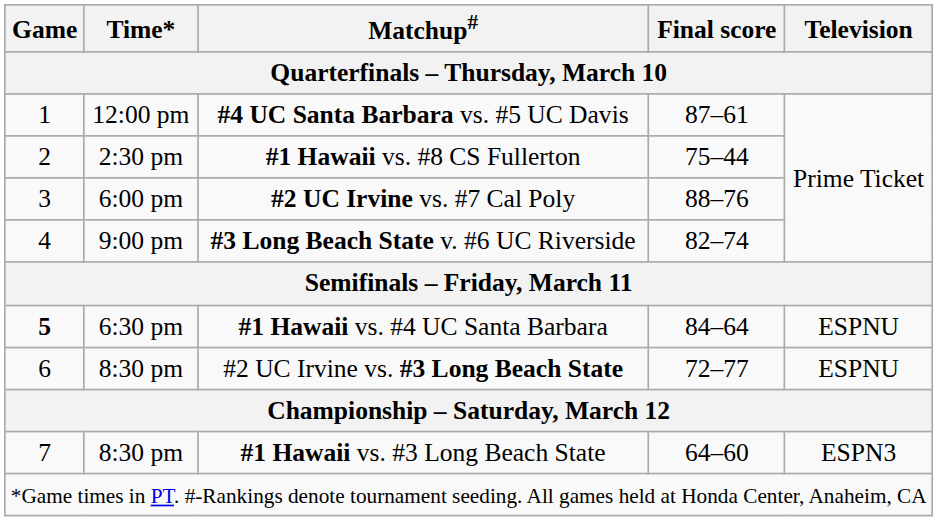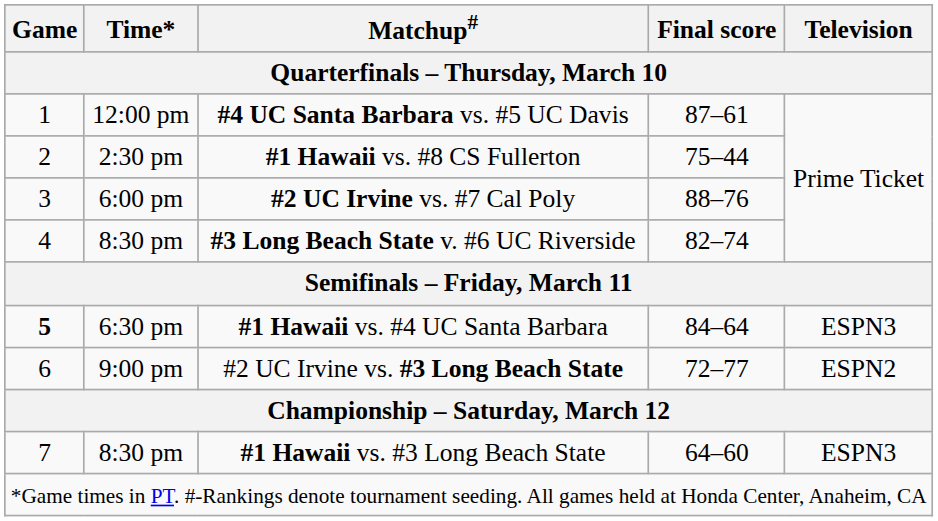#3 Long Beach State v. #6 UC Riverside | Time*: 9:00 pm -> 8:30 pm
#1 Hawaii vs. #4 UC Santa Barbara | Television: ESPNU -> ESPN3
#2 UC Irvine vs. #3 Long Beach State | Time*: 8:30 pm -> 9:00 pm
#2 UC Irvine vs. #3 Long Beach State | Television: ESPNU -> ESPN2
